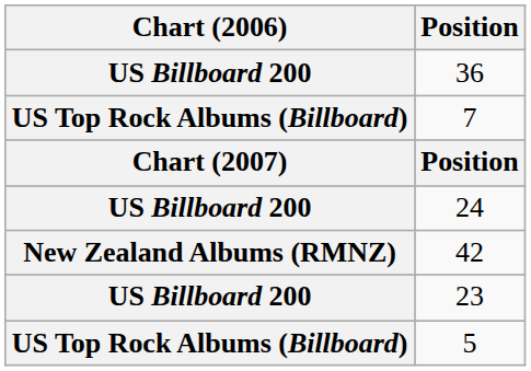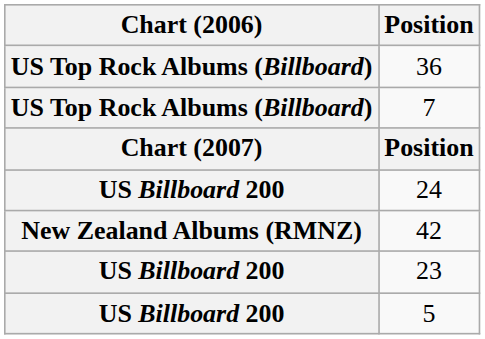36 | Chart (2006): US Billboard 200 -> US Top Rock Albums (Billboard)
5 | Chart (2006): US Top Rock Albums (Billboard) -> US Billboard 200
